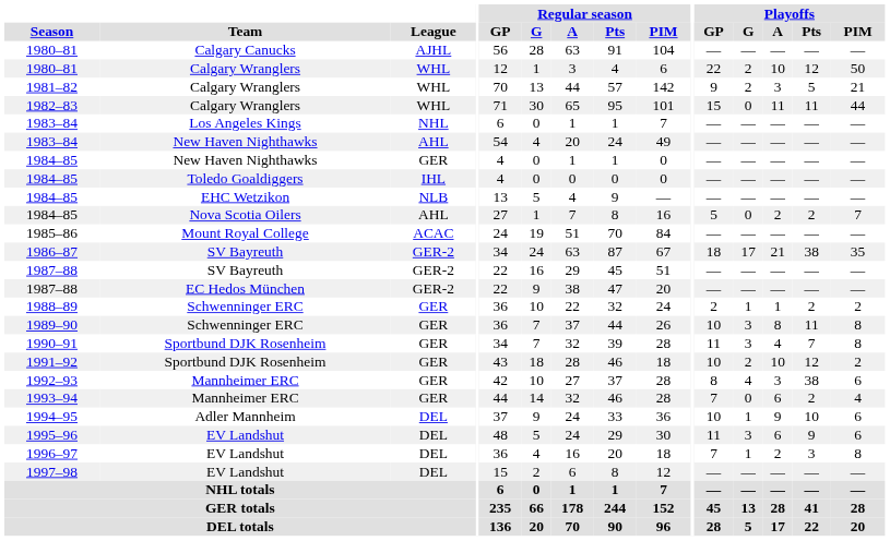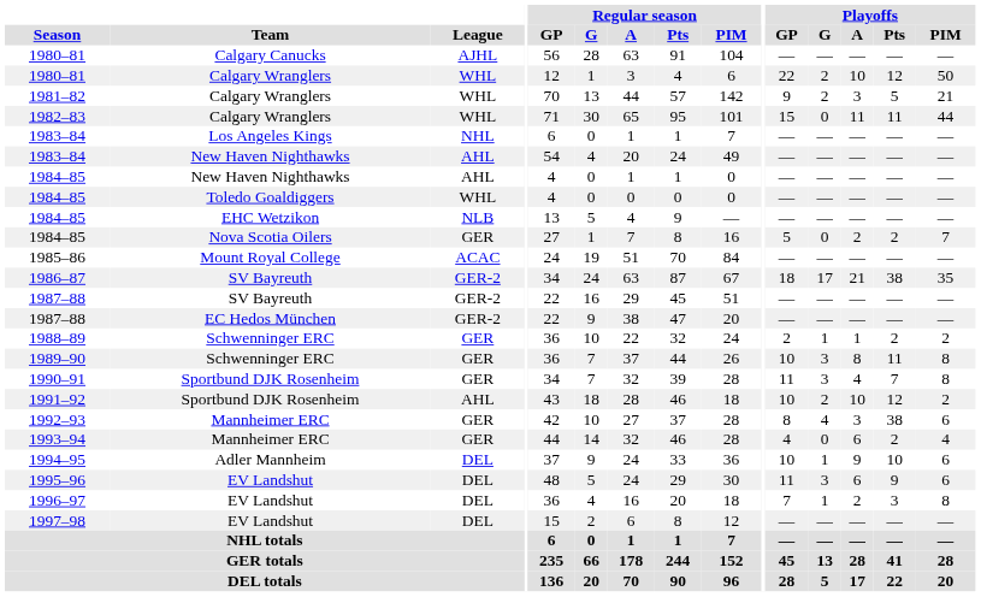1984–85 / New Haven Nighthawks | League: GER -> AHL
1984–85 / Toledo Goaldiggers | League: IHL -> WHL
1984–85 / Nova Scotia Oilers | League: AHL -> GER
1991–92 | League: GER -> AHL
1993–94 | Playoffs / GP: 7 -> 4
